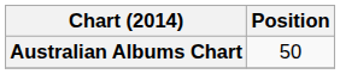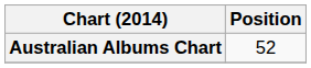Australian Albums Chart | Position: 50 -> 52
